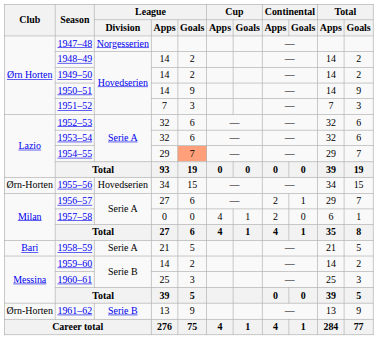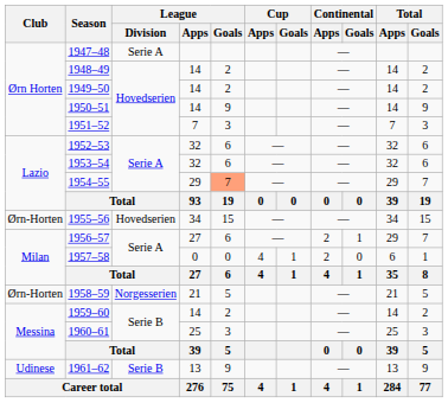1947–48 | League / Division: Norgesserien -> Serie A
1958–59 | Club: Bari -> Ørn-Horten
1958–59 | League / Division: Serie A -> Norgesserien
1961–62 | Club: Ørn-Horten -> Udinese
